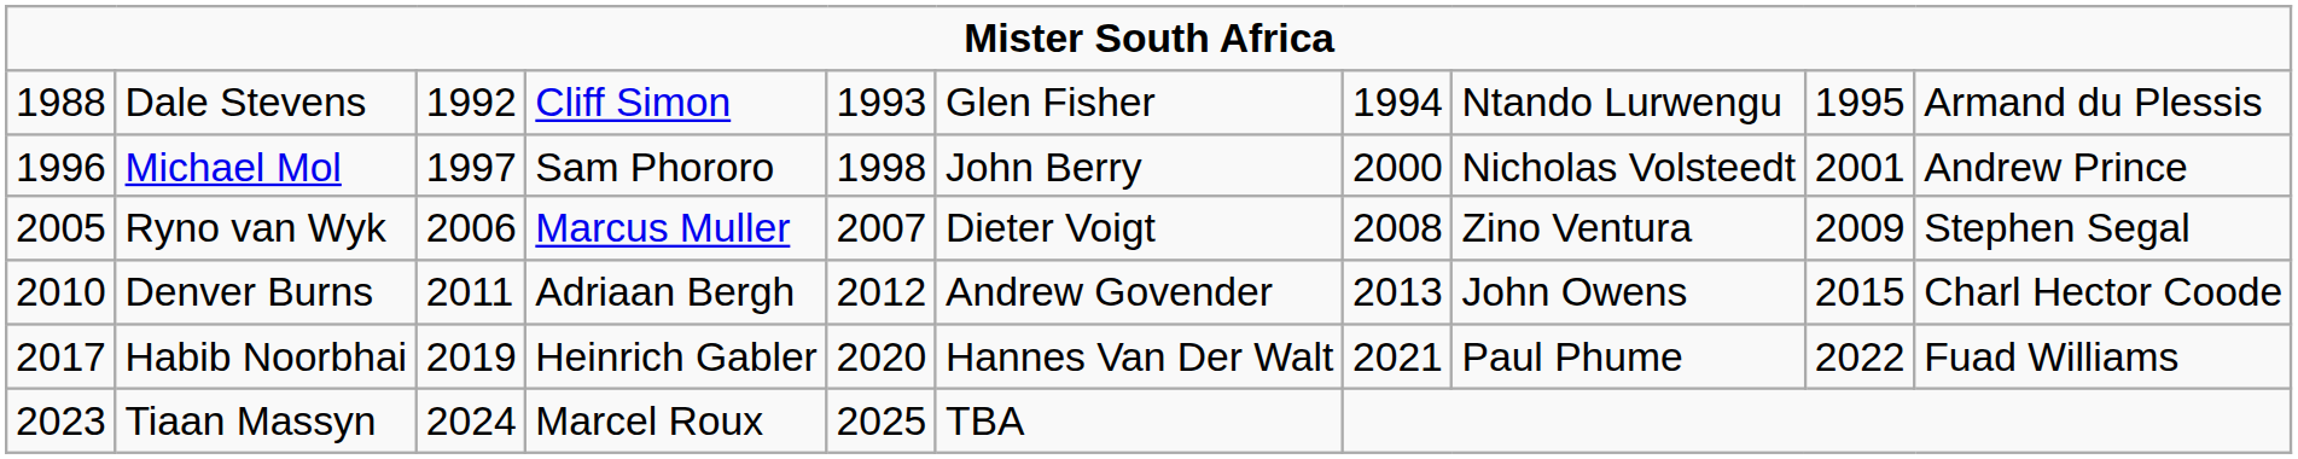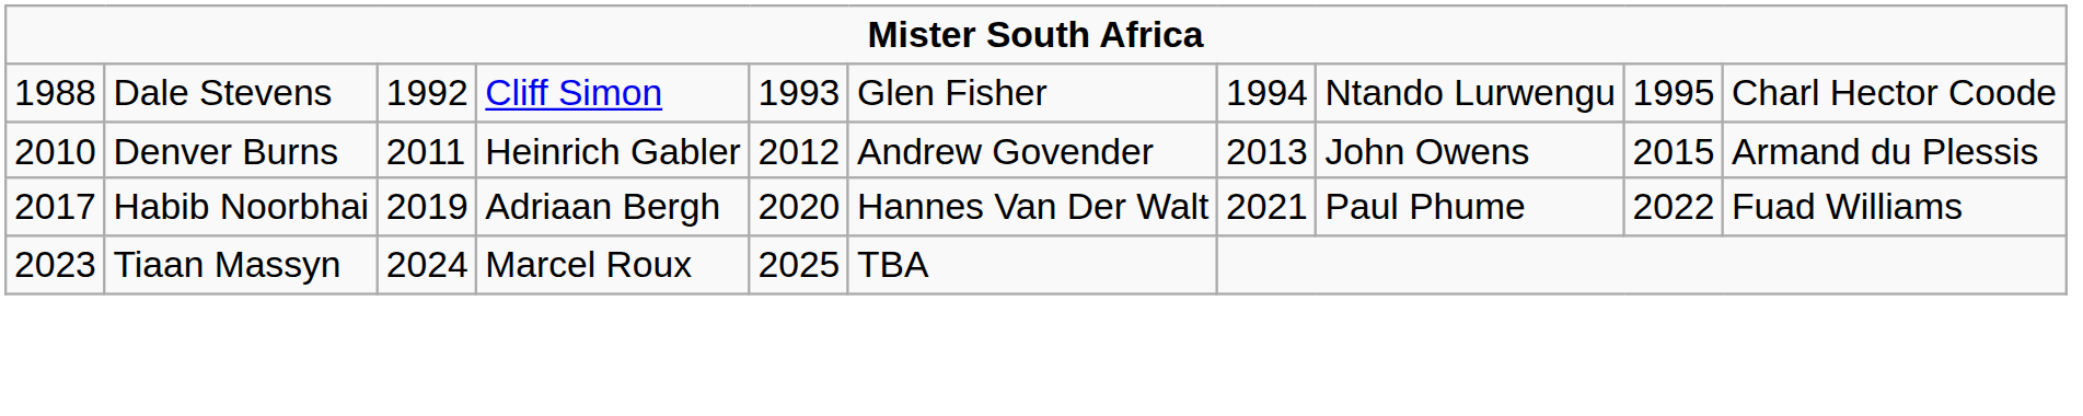Dale Stevens | column 10: Armand du Plessis -> Charl Hector Coode
- row: 1996 | Michael Mol | 1997 | Sam Phororo | 1998 | John Berry | 2000 | Nicholas Volsteedt | 2001 | Andrew Prince
- row: 2005 | Ryno van Wyk | 2006 | Marcus Muller | 2007 | Dieter Voigt | 2008 | Zino Ventura | 2009 | Stephen Segal
Denver Burns | column 4: Adriaan Bergh -> Heinrich Gabler
Denver Burns | column 10: Charl Hector Coode -> Armand du Plessis
Habib Noorbhai | column 4: Heinrich Gabler -> Adriaan Bergh
